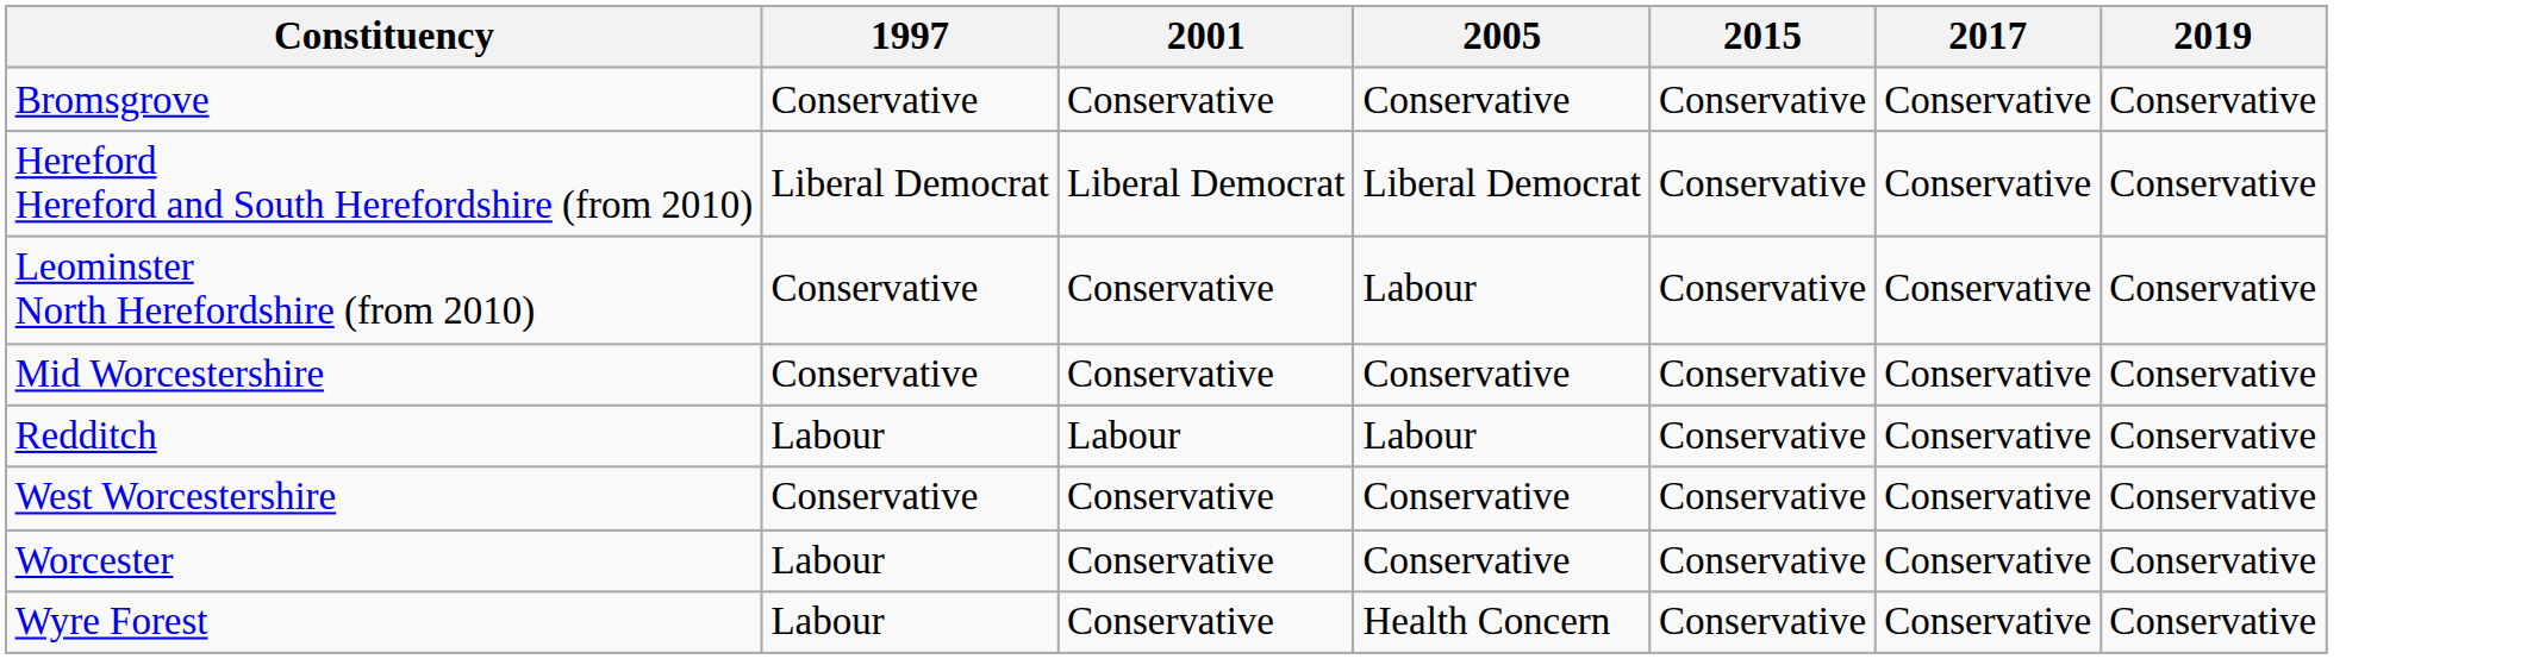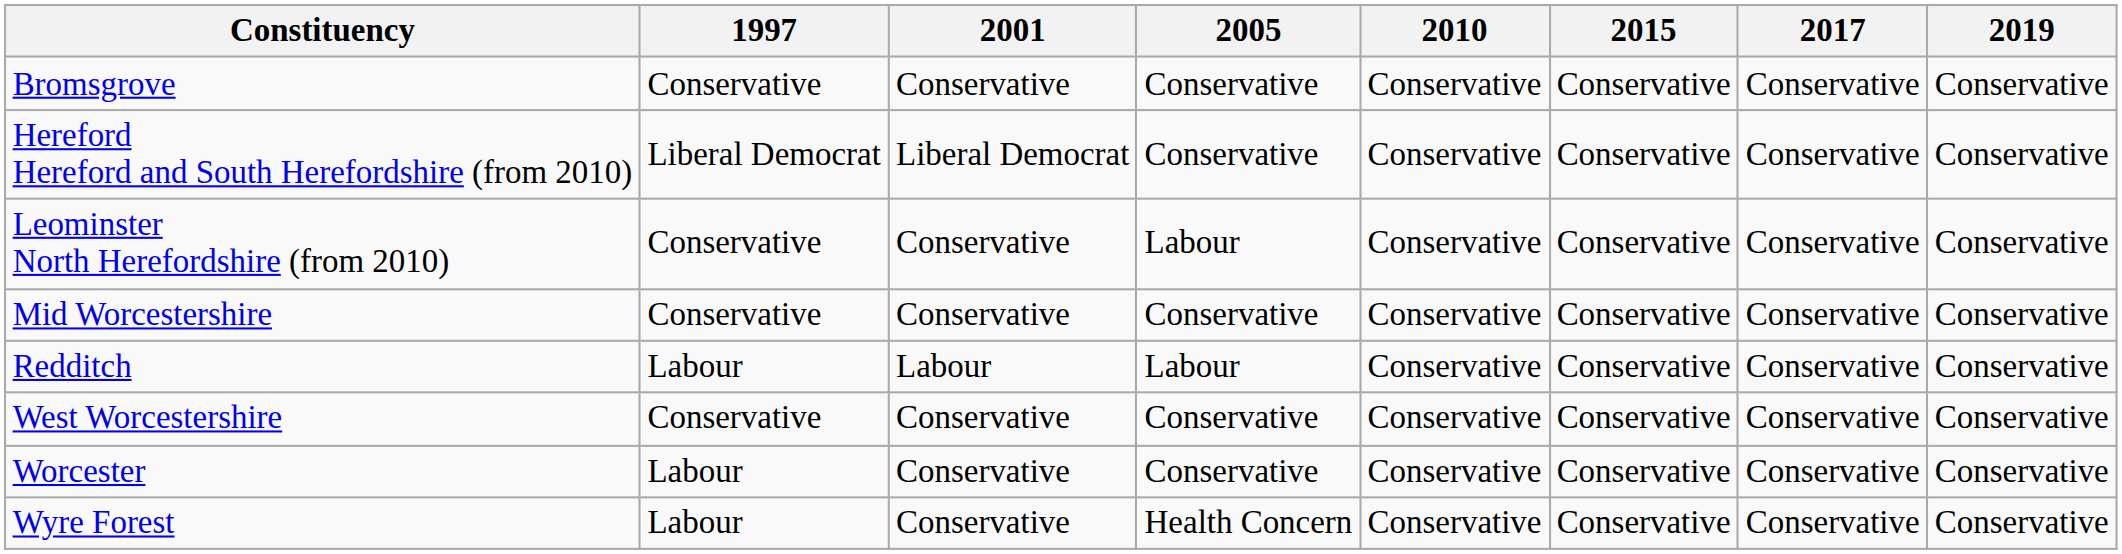+ column: 2010 | Conservative | Conservative | Conservative | Conservative | Conservative | Conservative | Conservative | Conservative
Hereford Hereford and South Herefordshire (from 2010) | 2005: Liberal Democrat -> Conservative
